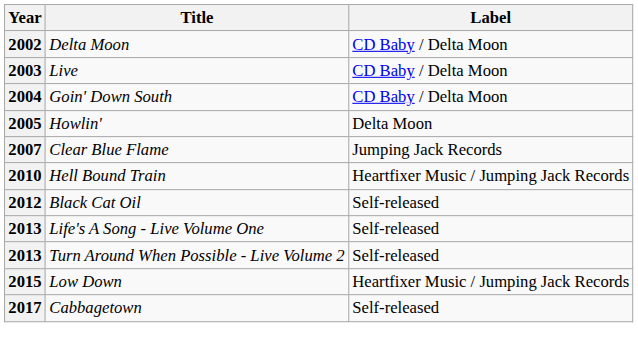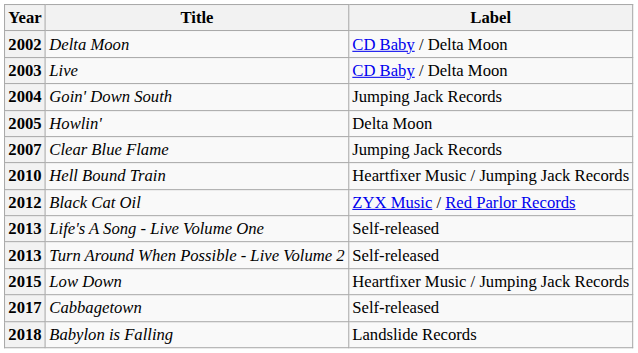2004 | Label: CD Baby / Delta Moon -> Jumping Jack Records
2012 | Label: Self-released -> ZYX Music / Red Parlor Records
+ row: 2018 | Babylon is Falling | Landslide Records
